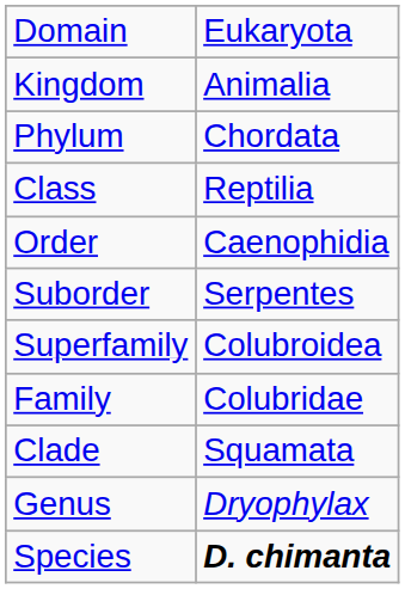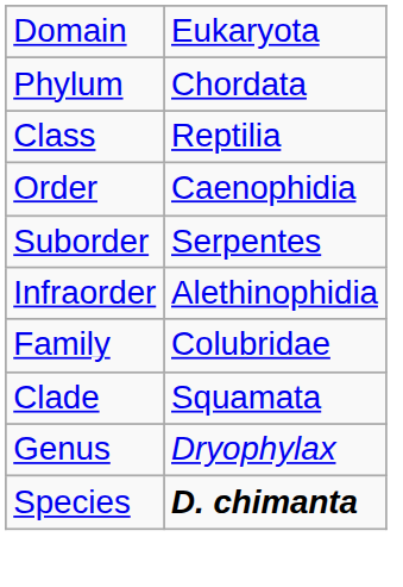- row: Kingdom | Animalia
+ row: Infraorder | Alethinophidia
- row: Superfamily | Colubroidea
